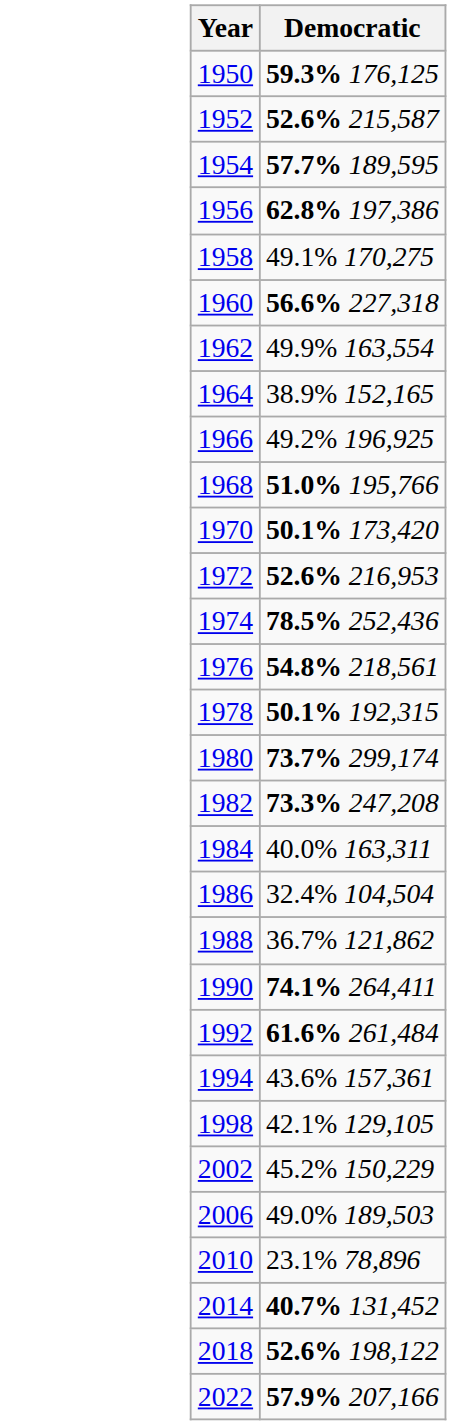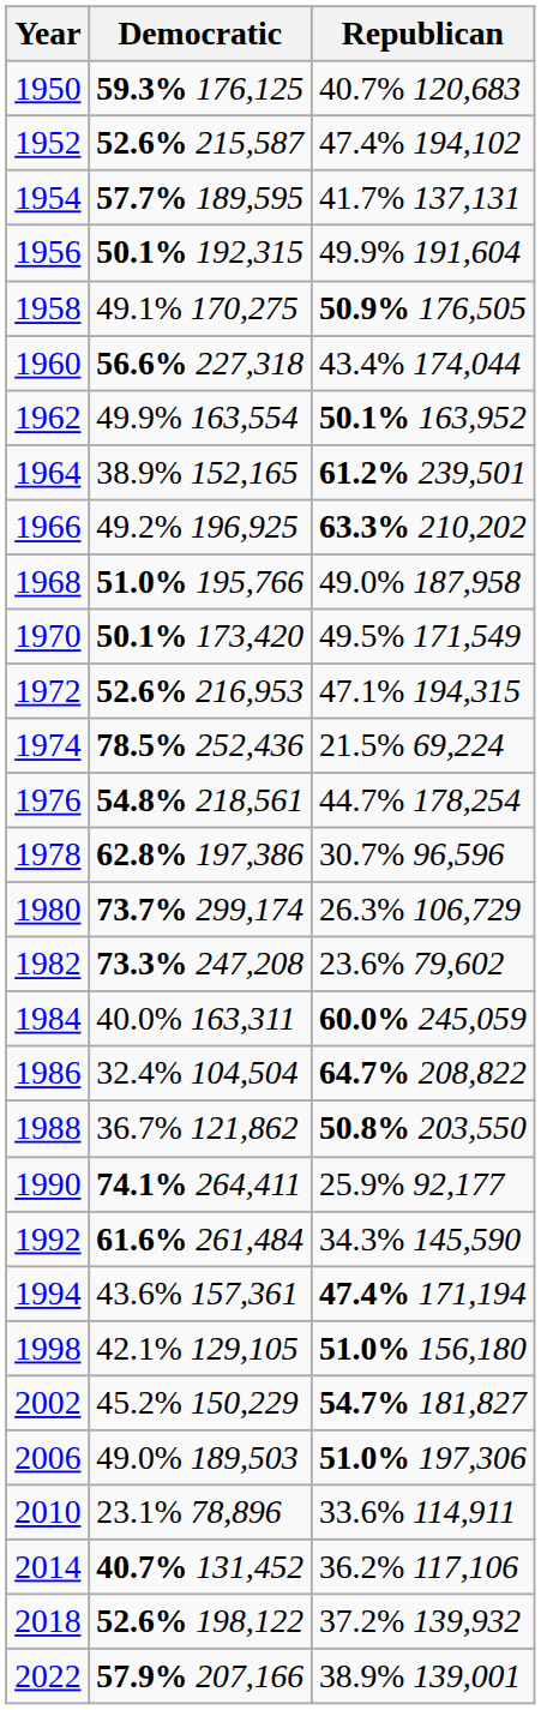+ column: Republican | 40.7% 120,683 | 47.4% 194,102 | 41.7% 137,131 | 49.9% 191,604 | 50.9% 176,505 | 43.4% 174,044 | 50.1% 163,952 | 61.2% 239,501 | 63.3% 210,202 | 49.0% 187,958 | 49.5% 171,549 | 47.1% 194,315 | 21.5% 69,224 | 44.7% 178,254 | 30.7% 96,596 | 26.3% 106,729 | 23.6% 79,602 | 60.0% 245,059 | 64.7% 208,822 | 50.8% 203,550 | 25.9% 92,177 | 34.3% 145,590 | 47.4% 171,194 | 51.0% 156,180 | 54.7% 181,827 | 51.0% 197,306 | 33.6% 114,911 | 36.2% 117,106 | 37.2% 139,932 | 38.9% 139,001
1956 | Democratic: 62.8% 197,386 -> 50.1% 192,315
1978 | Democratic: 50.1% 192,315 -> 62.8% 197,386
